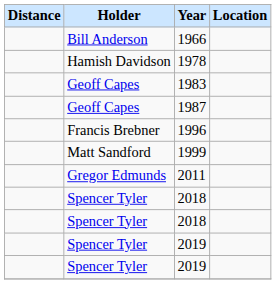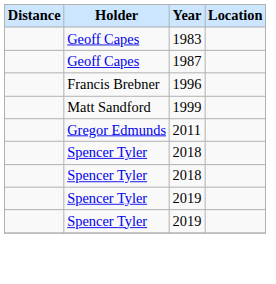- row: Bill Anderson | 1966
- row: Hamish Davidson | 1978
